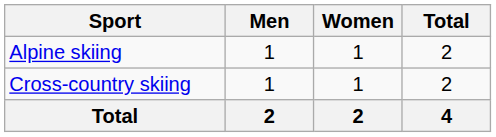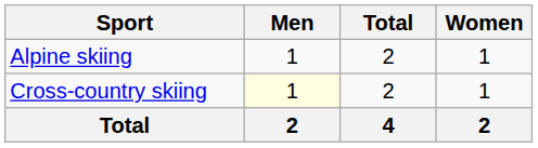columns swapped: Women <-> Total
Cross-country skiing | Men: no background -> lightyellow background
